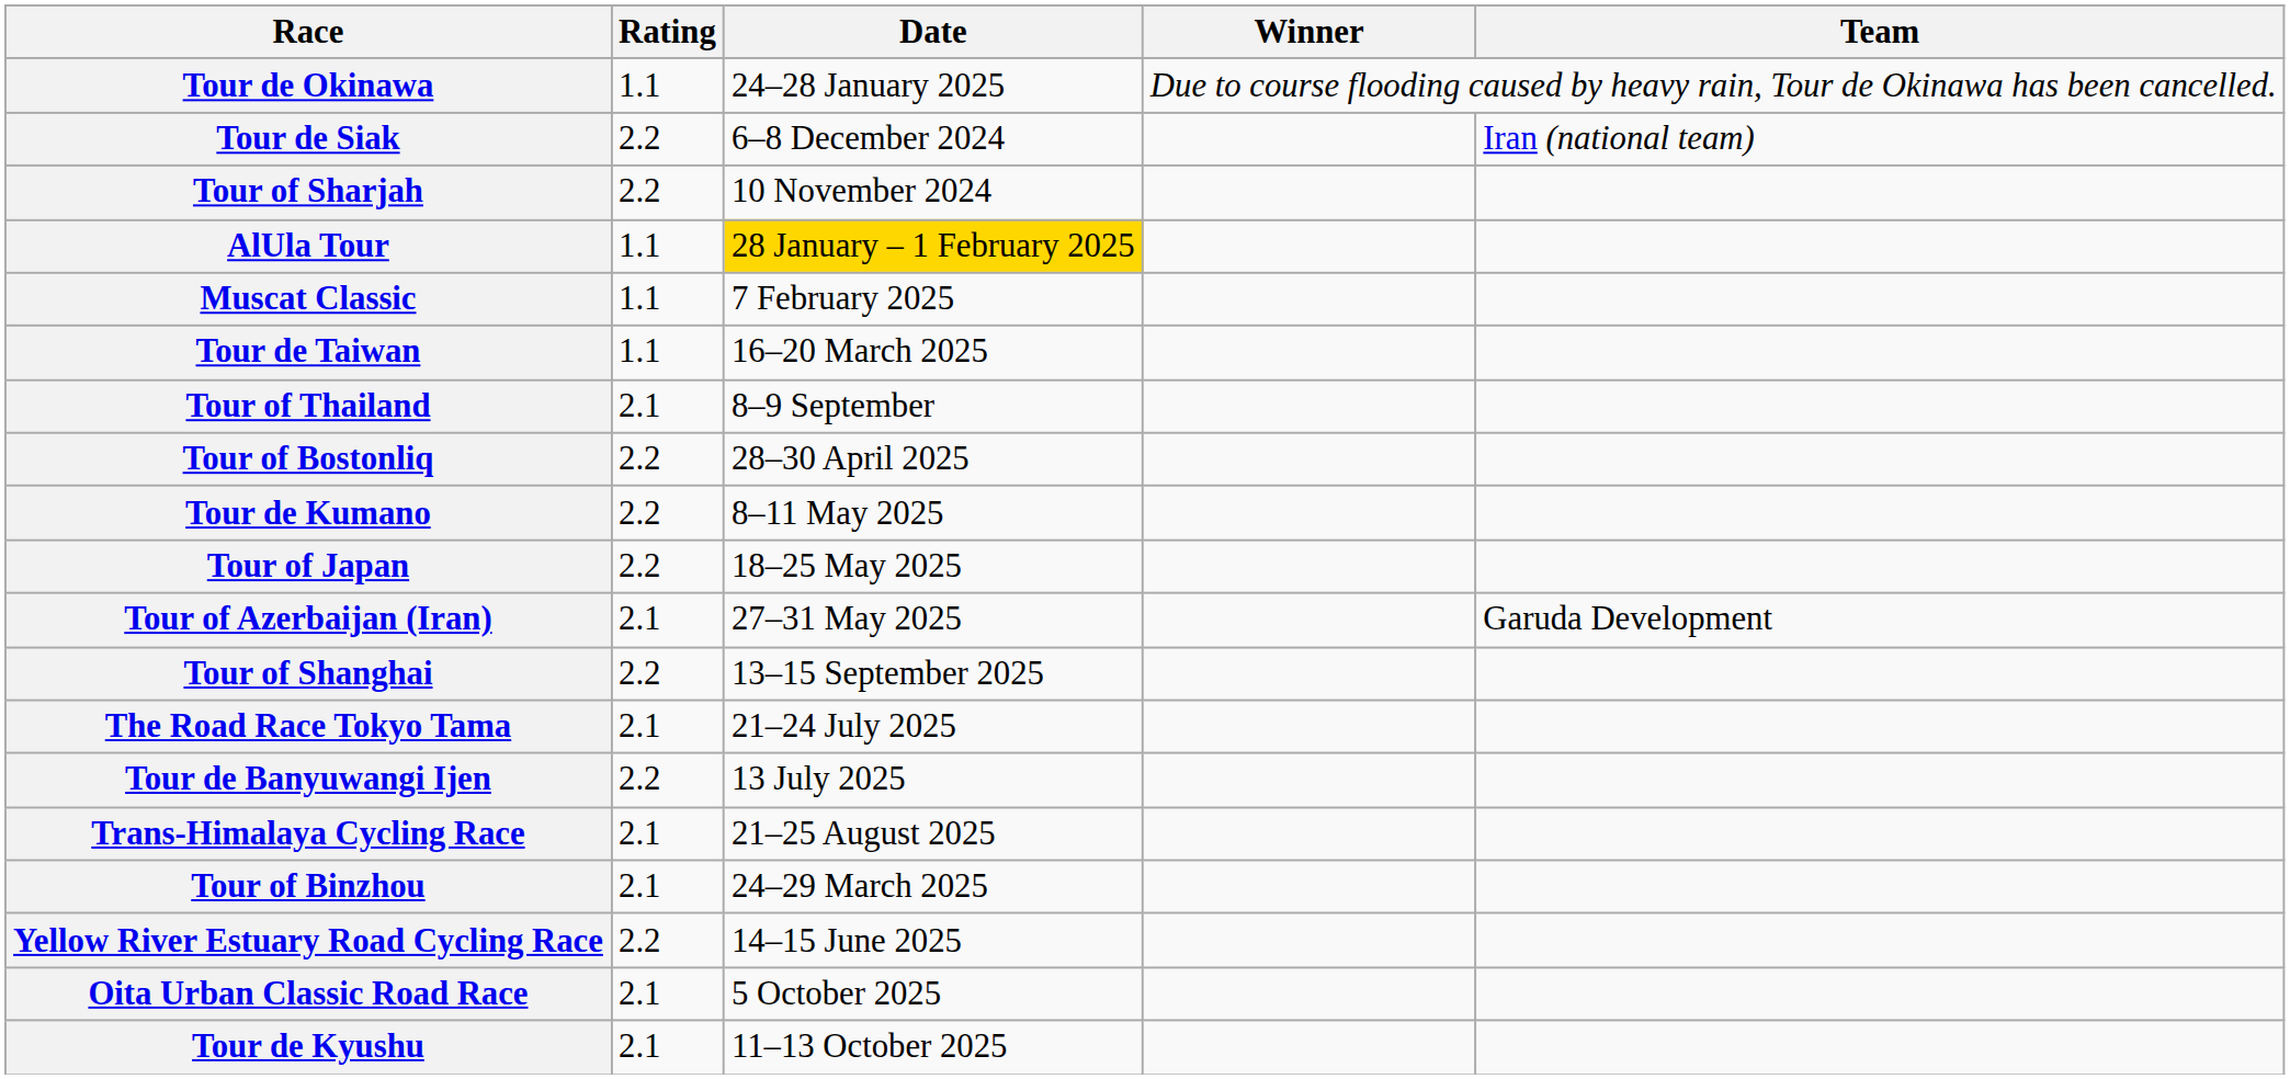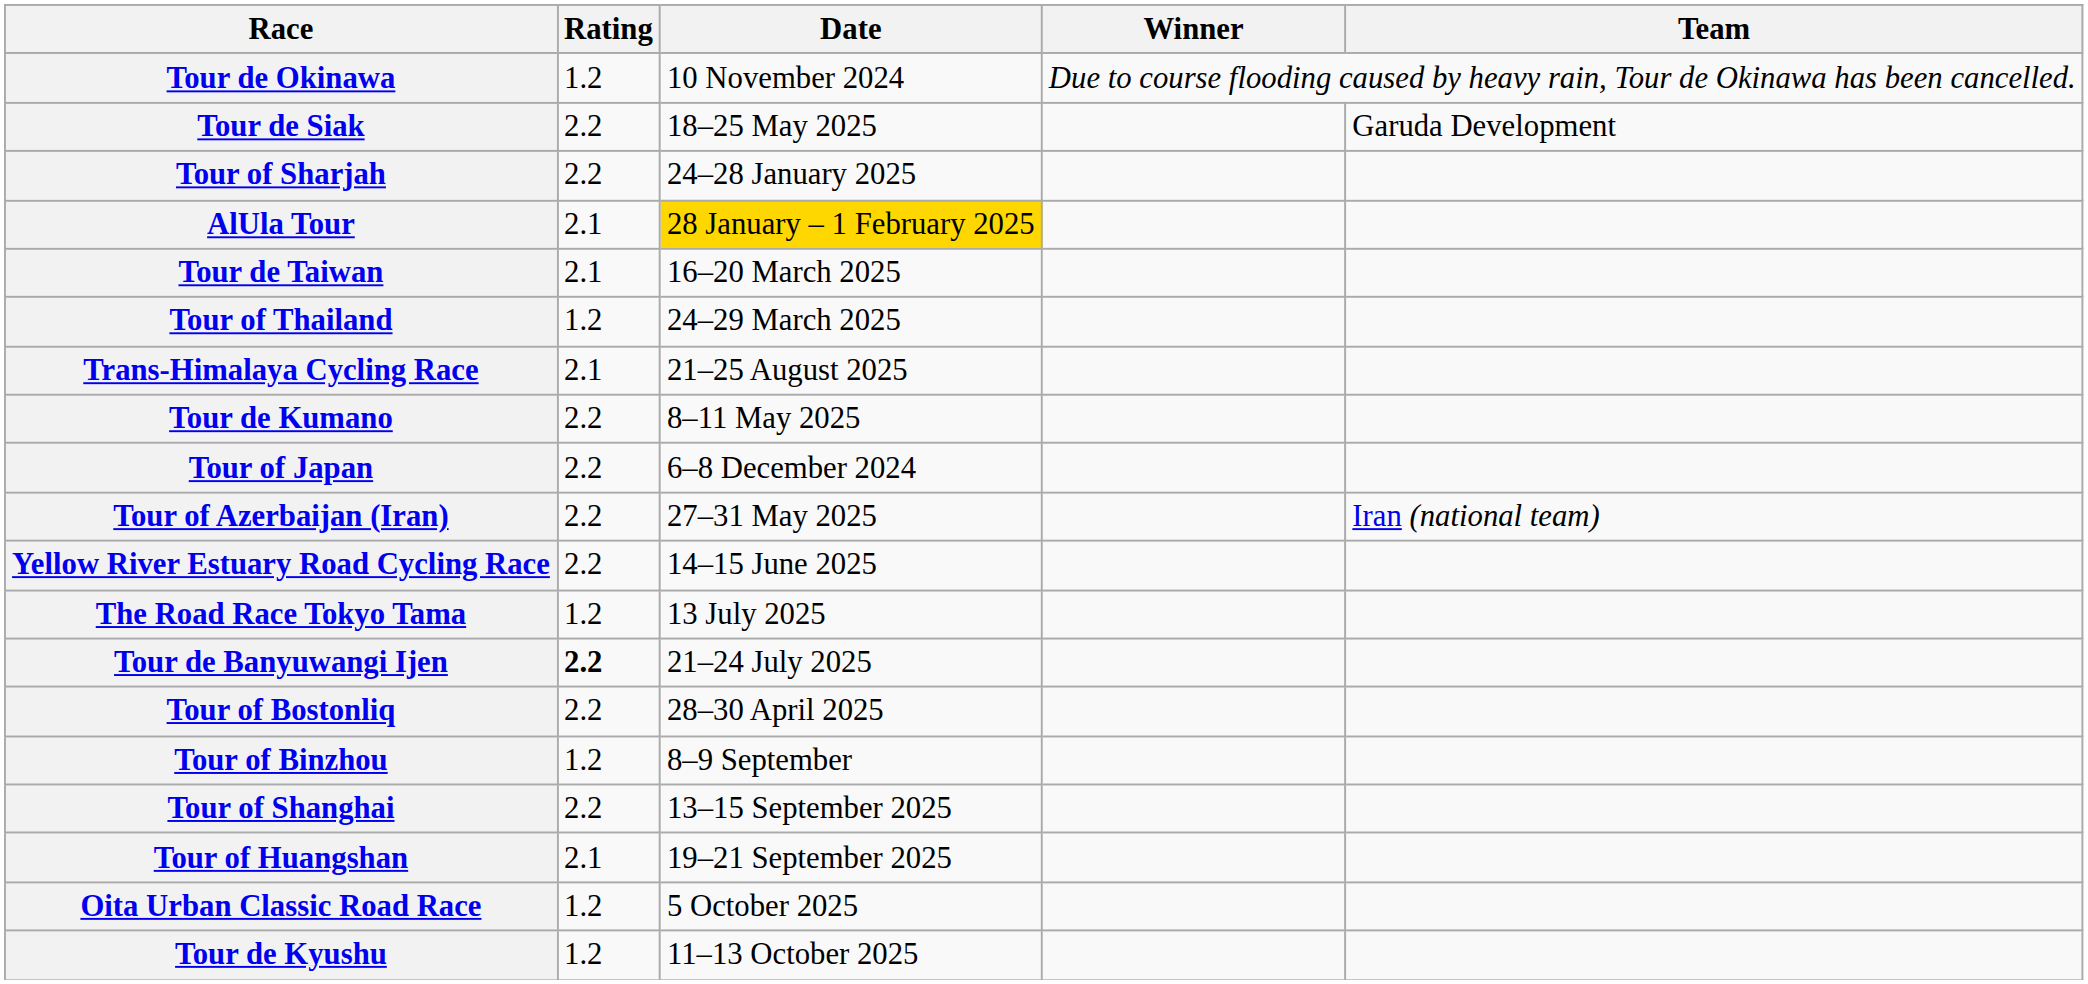Tour de Okinawa | Rating: 1.1 -> 1.2
Tour de Okinawa | Date: 24–28 January 2025 -> 10 November 2024
Tour de Siak | Date: 6–8 December 2024 -> 18–25 May 2025
Tour de Siak | Team: Iran (national team) -> Garuda Development
Tour of Sharjah | Date: 10 November 2024 -> 24–28 January 2025
AlUla Tour | Rating: 1.1 -> 2.1
- row: Muscat Classic | 1.1 | 7 February 2025
Tour de Taiwan | Rating: 1.1 -> 2.1
Tour of Thailand | Rating: 2.1 -> 1.2
Tour of Thailand | Date: 8–9 September -> 24–29 March 2025
rows swapped: Tour of Bostonliq <-> Trans-Himalaya Cycling Race
Tour of Japan | Date: 18–25 May 2025 -> 6–8 December 2024
Tour of Azerbaijan (Iran) | Rating: 2.1 -> 2.2
Tour of Azerbaijan (Iran) | Team: Garuda Development -> Iran (national team)
rows swapped: Yellow River Estuary Road Cycling Race <-> Tour of Shanghai
The Road Race Tokyo Tama | Rating: 2.1 -> 1.2
The Road Race Tokyo Tama | Date: 21–24 July 2025 -> 13 July 2025
Tour de Banyuwangi Ijen | Rating: normal -> bold
Tour de Banyuwangi Ijen | Date: 13 July 2025 -> 21–24 July 2025
Tour of Binzhou | Rating: 2.1 -> 1.2
Tour of Binzhou | Date: 24–29 March 2025 -> 8–9 September
+ row: Tour of Huangshan | 2.1 | 19–21 September 2025
Oita Urban Classic Road Race | Rating: 2.1 -> 1.2
Tour de Kyushu | Rating: 2.1 -> 1.2
